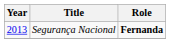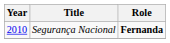Segurança Nacional | Year: 2013 -> 2010
